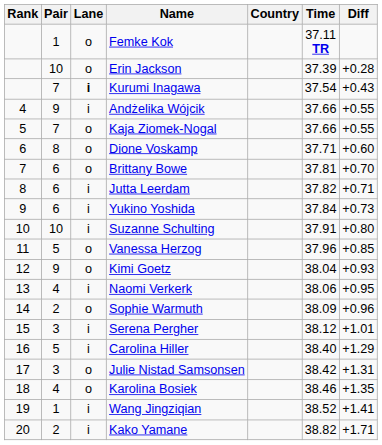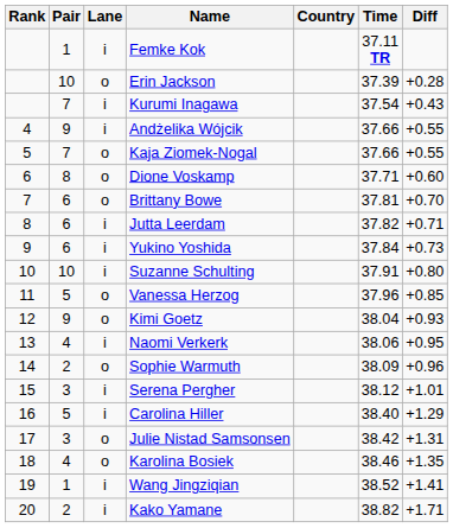Femke Kok | Lane: o -> i
Kurumi Inagawa | Lane: bold -> normal
